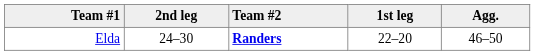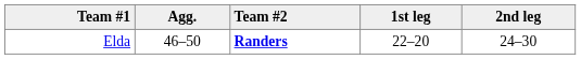columns swapped: Agg. <-> 2nd leg
